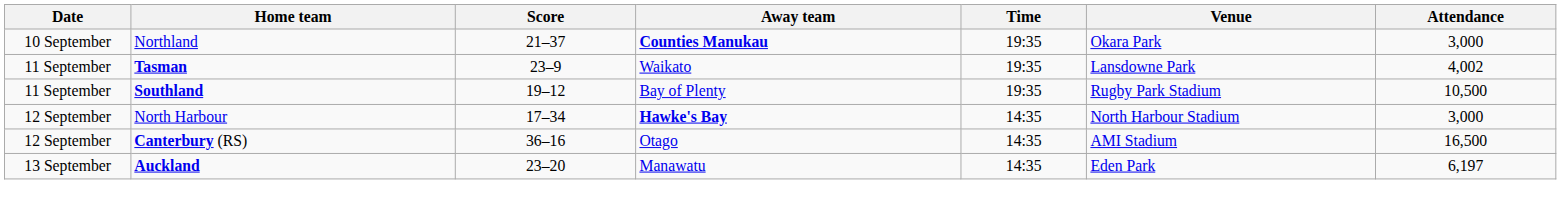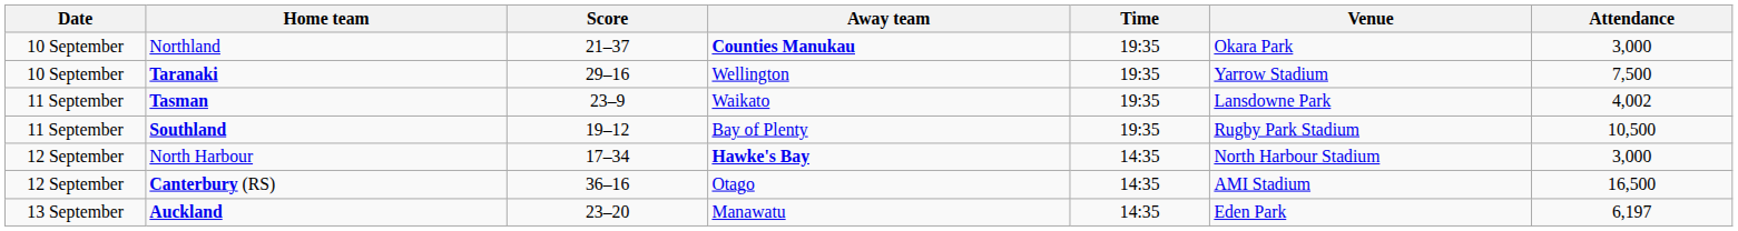+ row: 10 September | Taranaki | 29–16 | Wellington | 19:35 | Yarrow Stadium | 7,500
